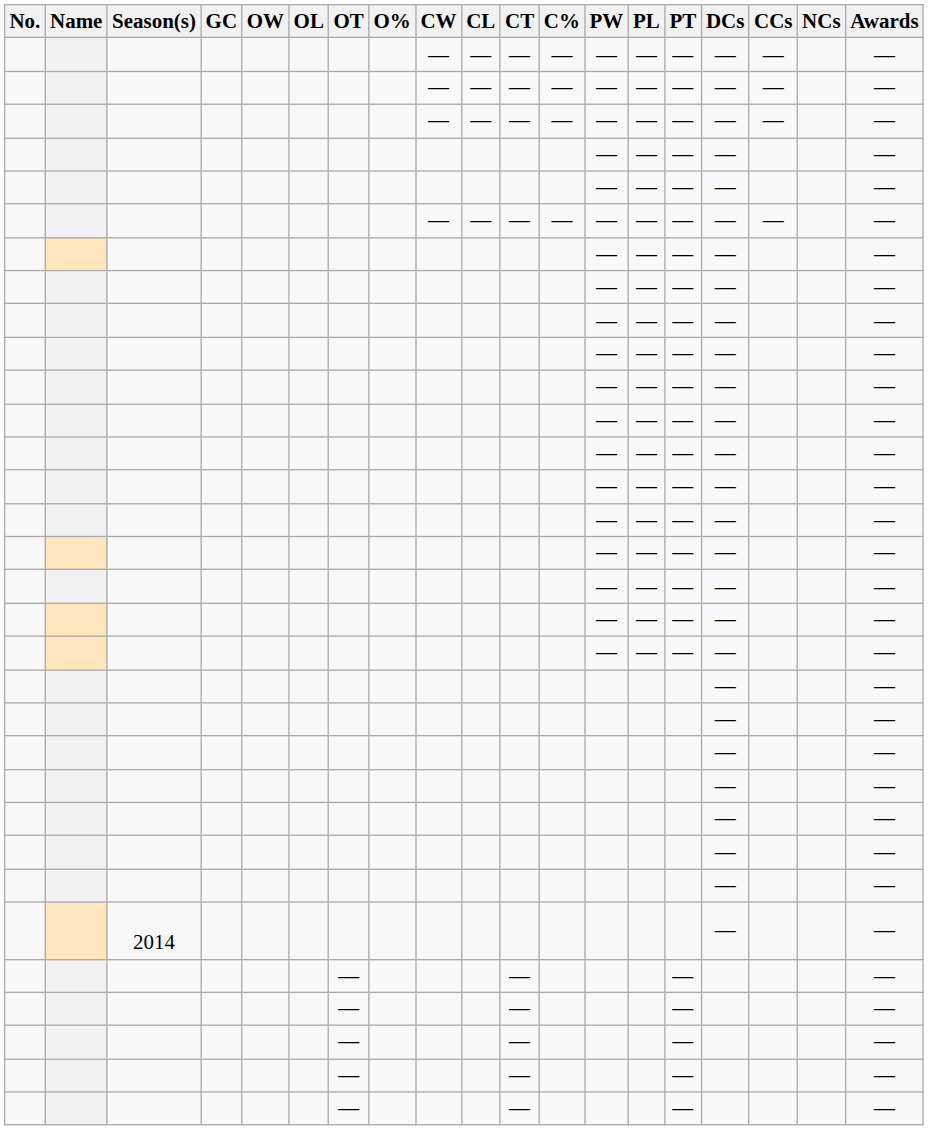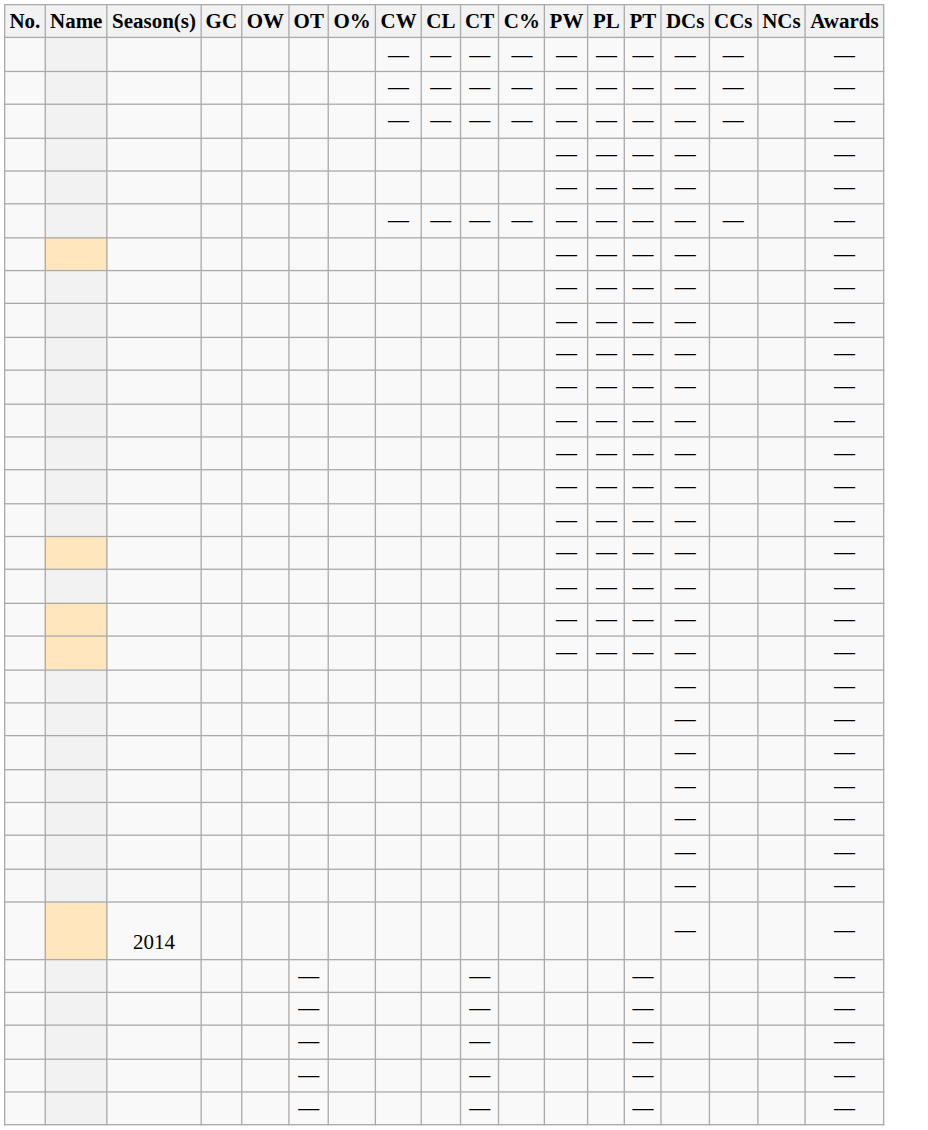- column: OL
